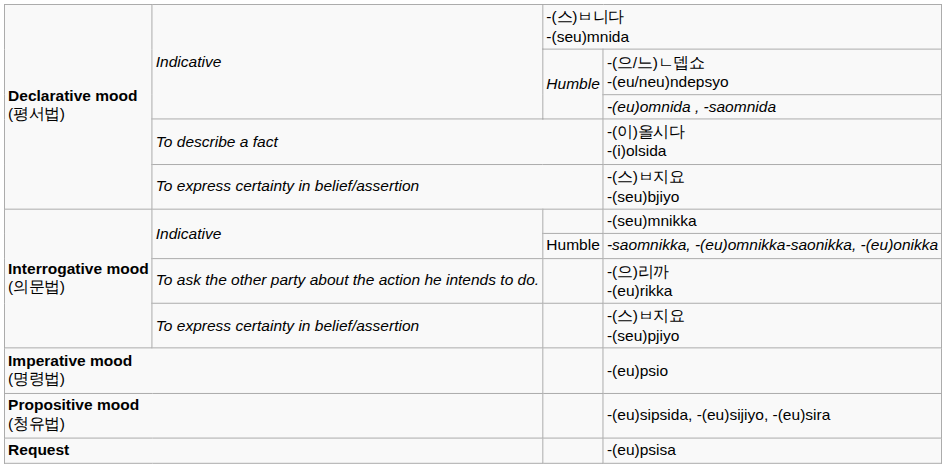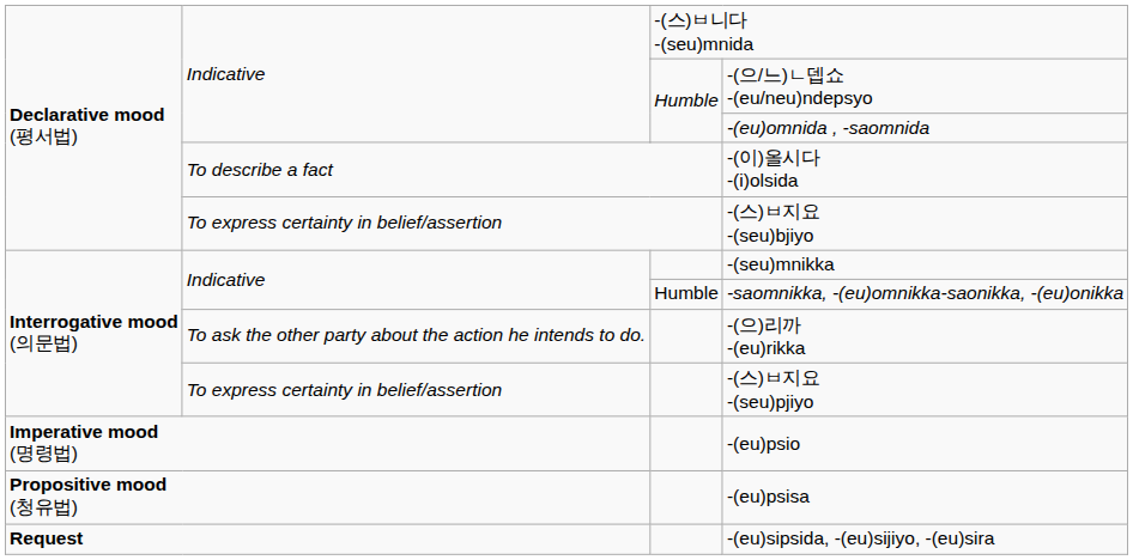Propositive mood (청유법) | column 5: -(eu)sipsida, -(eu)sijiyo, -(eu)sira -> -(eu)psisa
Request | column 5: -(eu)psisa -> -(eu)sipsida, -(eu)sijiyo, -(eu)sira
